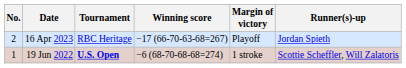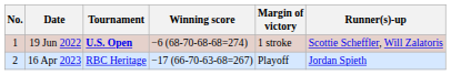rows swapped: 19 Jun 2022 <-> 16 Apr 2023
